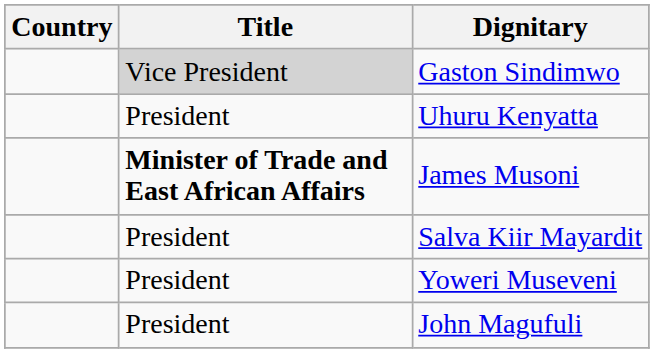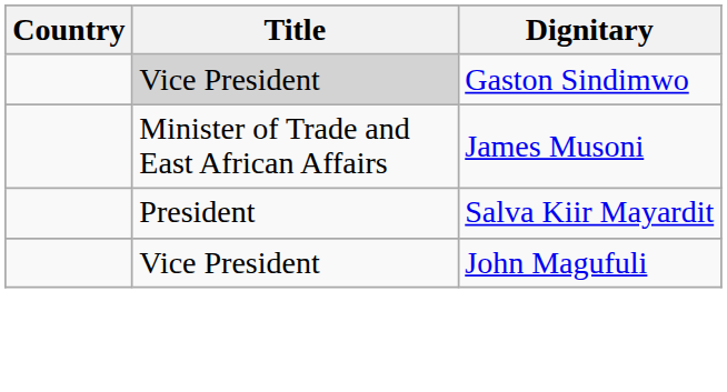- row: President | Uhuru Kenyatta
James Musoni | Title: bold -> normal
- row: President | Yoweri Museveni
John Magufuli | Title: President -> Vice President
